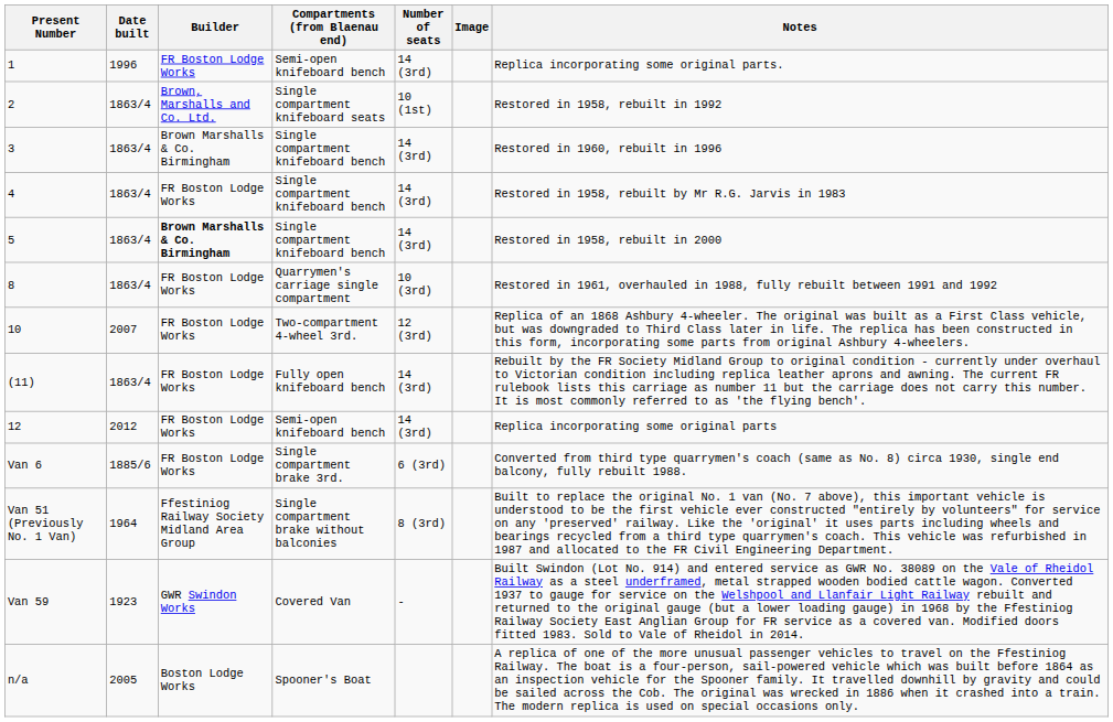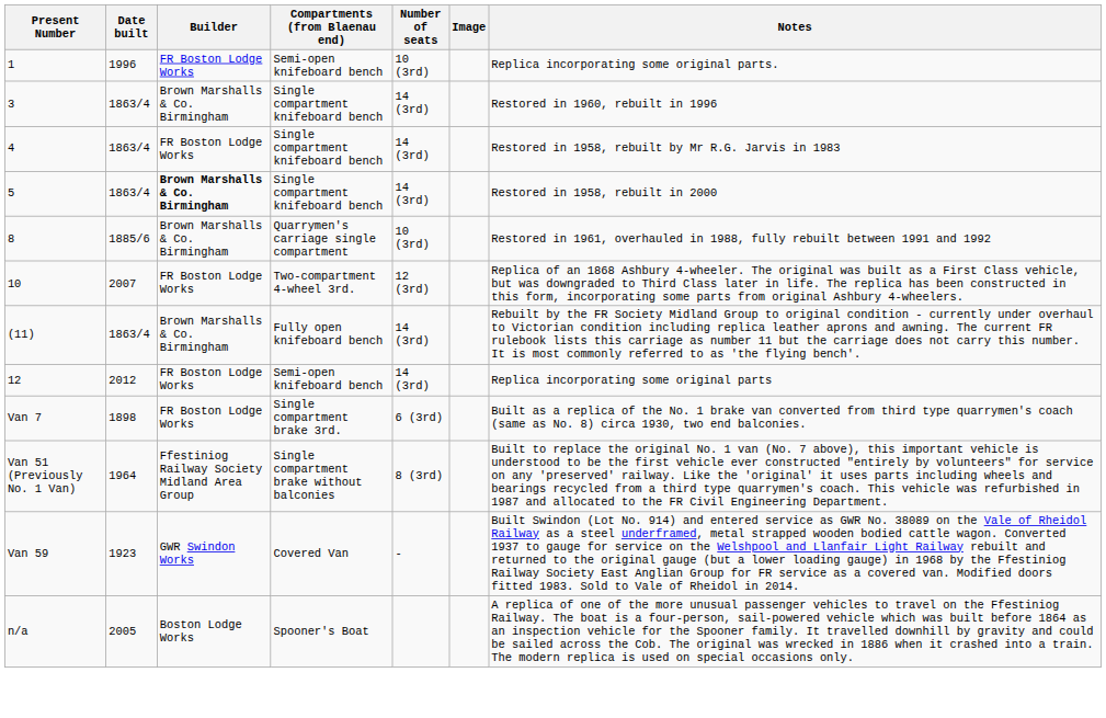1 | Number of seats: 14 (3rd) -> 10 (3rd)
- row: 2 | 1863/4 | Brown, Marshalls and Co. Ltd. | Single compartment knifeboard seats | 10 (1st) | Restored in 1958, rebuilt in 1992
8 | Date built: 1863/4 -> 1885/6
8 | Builder: FR Boston Lodge Works -> Brown Marshalls & Co. Birmingham
(11) | Builder: FR Boston Lodge Works -> Brown Marshalls & Co. Birmingham
- row: Van 6 | 1885/6 | FR Boston Lodge Works | Single compartment brake 3rd. | 6 (3rd) | Converted from third type quarrymen's coach (same as No. 8) circa 1930, single end balcony, fully rebuilt 1988.
+ row: Van 7 | 1898 | FR Boston Lodge Works | Single compartment brake 3rd. | 6 (3rd) | Built as a replica of the No. 1 brake van converted from third type quarrymen's coach (same as No. 8) circa 1930, two end balconies.
